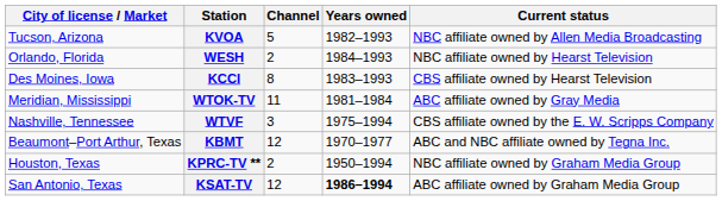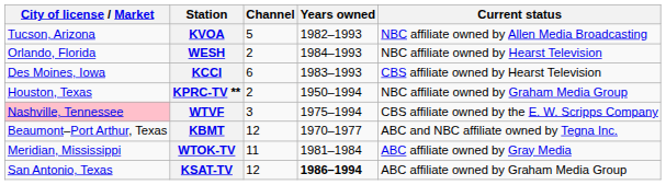KCCI | Channel: 8 -> 6
rows swapped: WTOK-TV <-> KPRC-TV **
WTVF | City of license / Market: no background -> pink background
